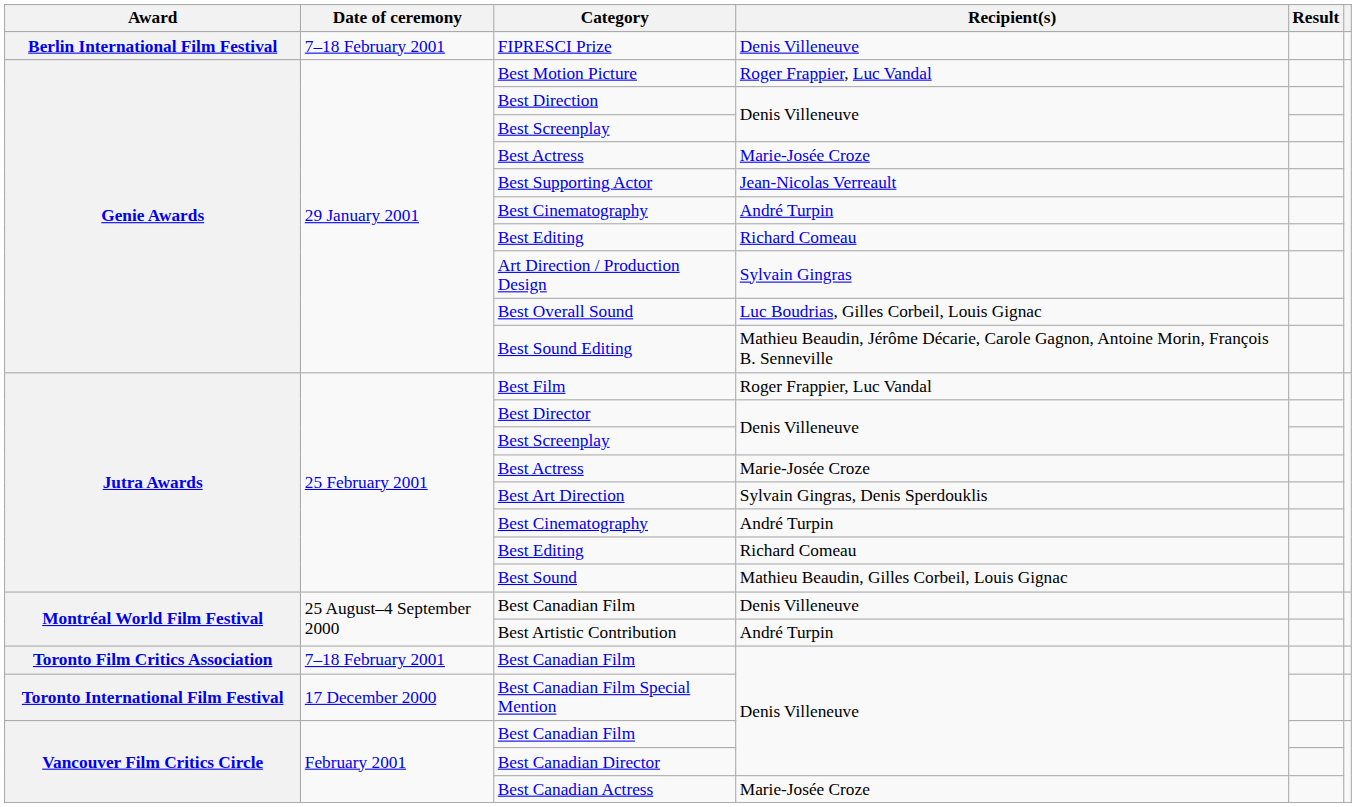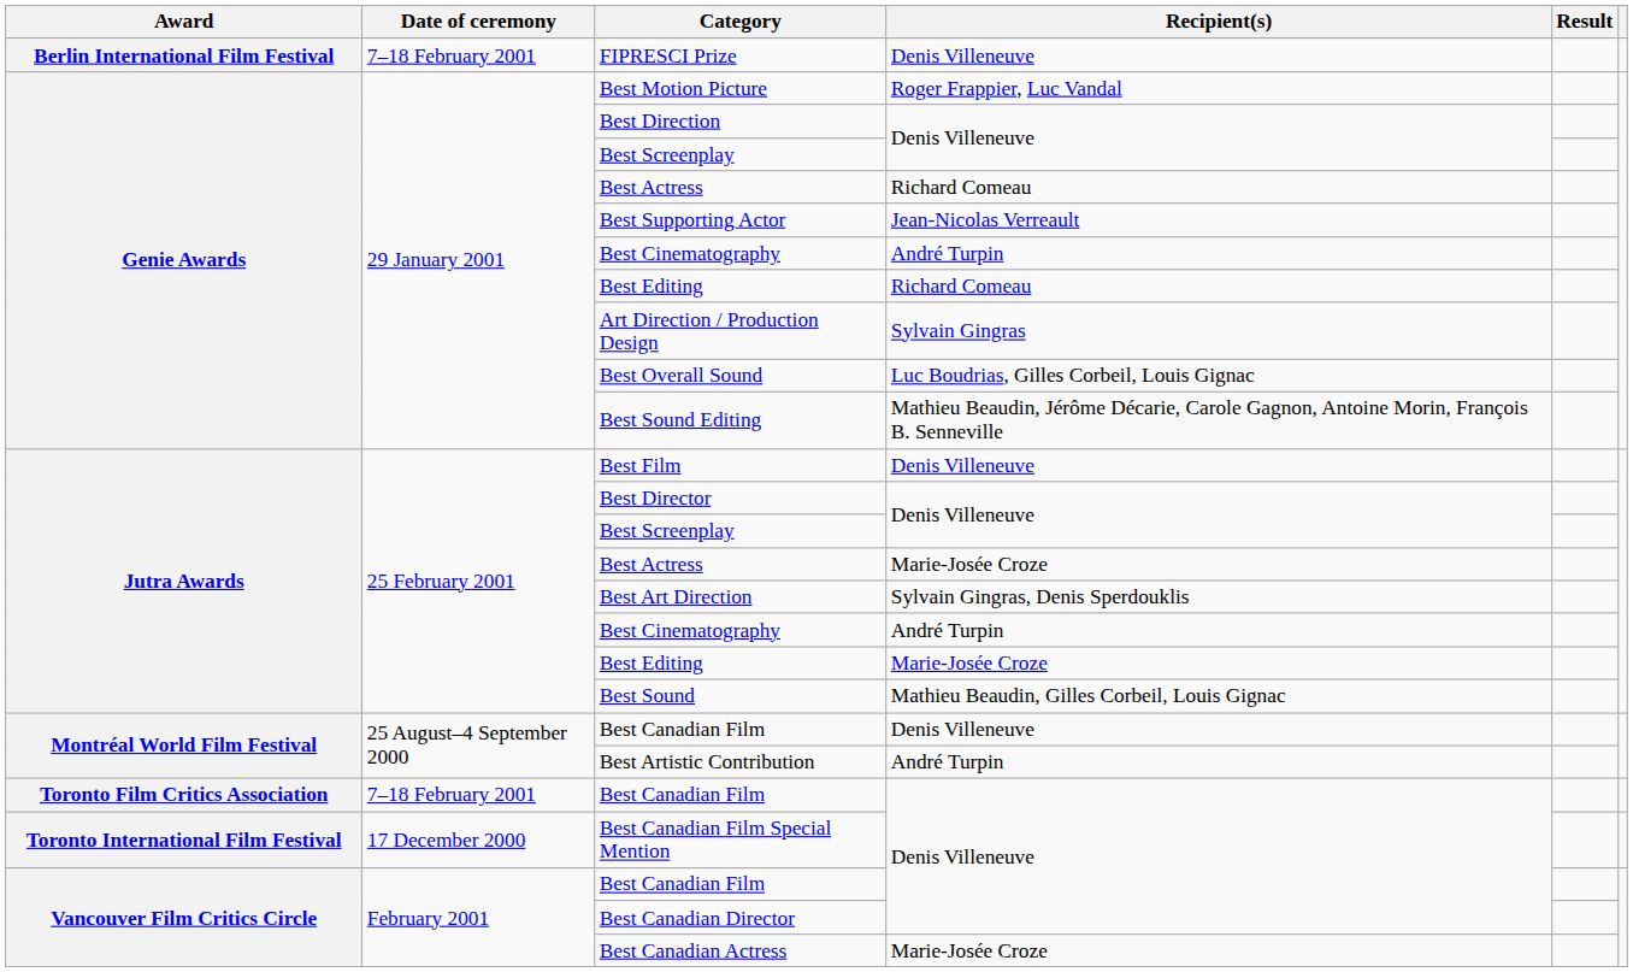Genie Awards / Best Actress | Recipient(s): Marie-Josée Croze -> Richard Comeau
Best Film | Recipient(s): Roger Frappier, Luc Vandal -> Denis Villeneuve
Jutra Awards / Best Editing | Recipient(s): Richard Comeau -> Marie-Josée Croze
